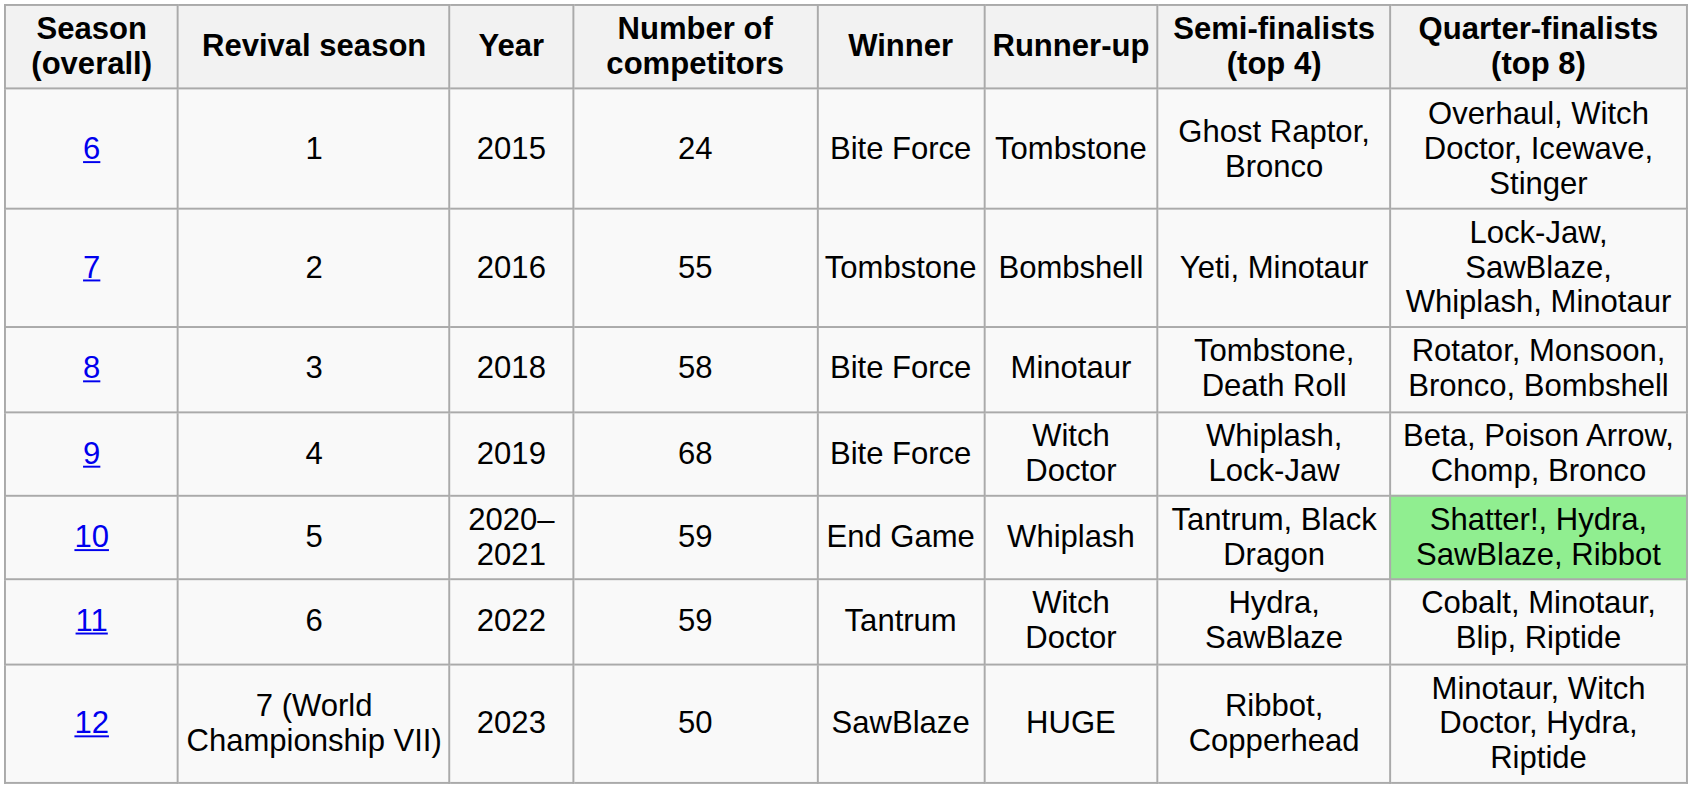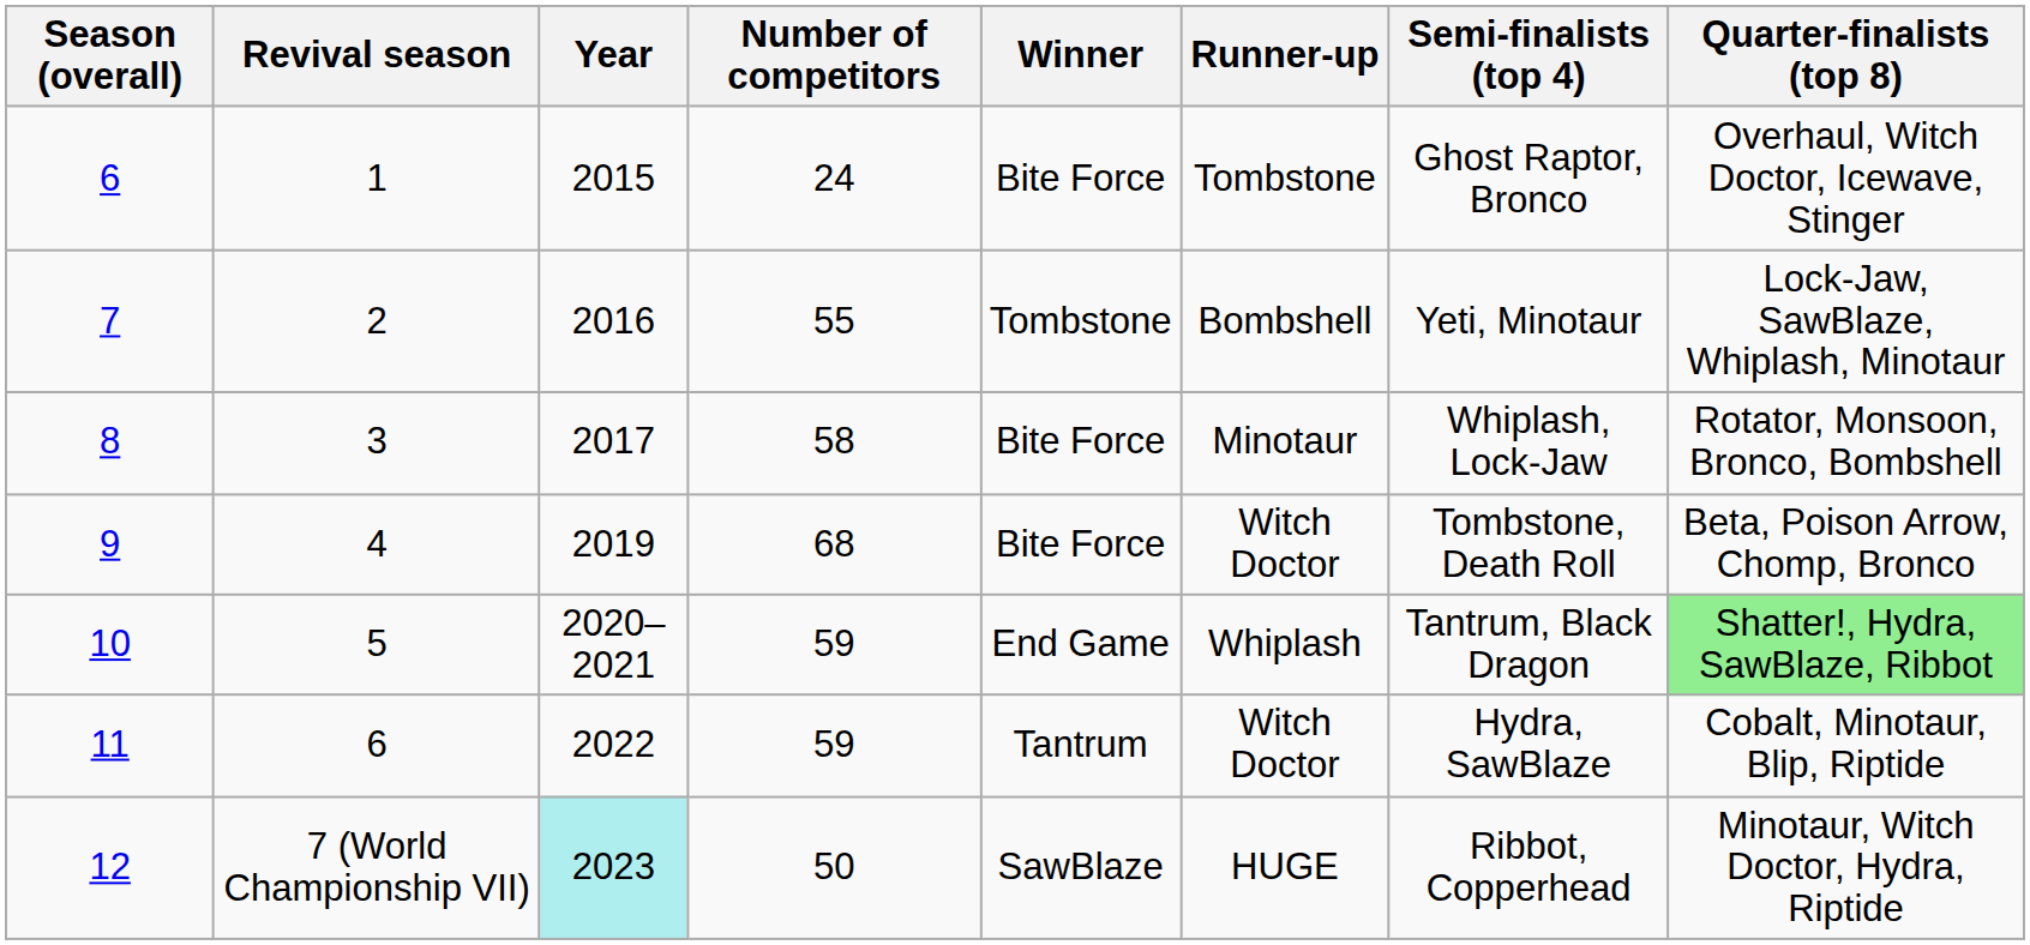8 | Year: 2018 -> 2017
8 | Semi-finalists (top 4): Tombstone, Death Roll -> Whiplash, Lock-Jaw
9 | Semi-finalists (top 4): Whiplash, Lock-Jaw -> Tombstone, Death Roll
12 | Year: no background -> paleturquoise background
